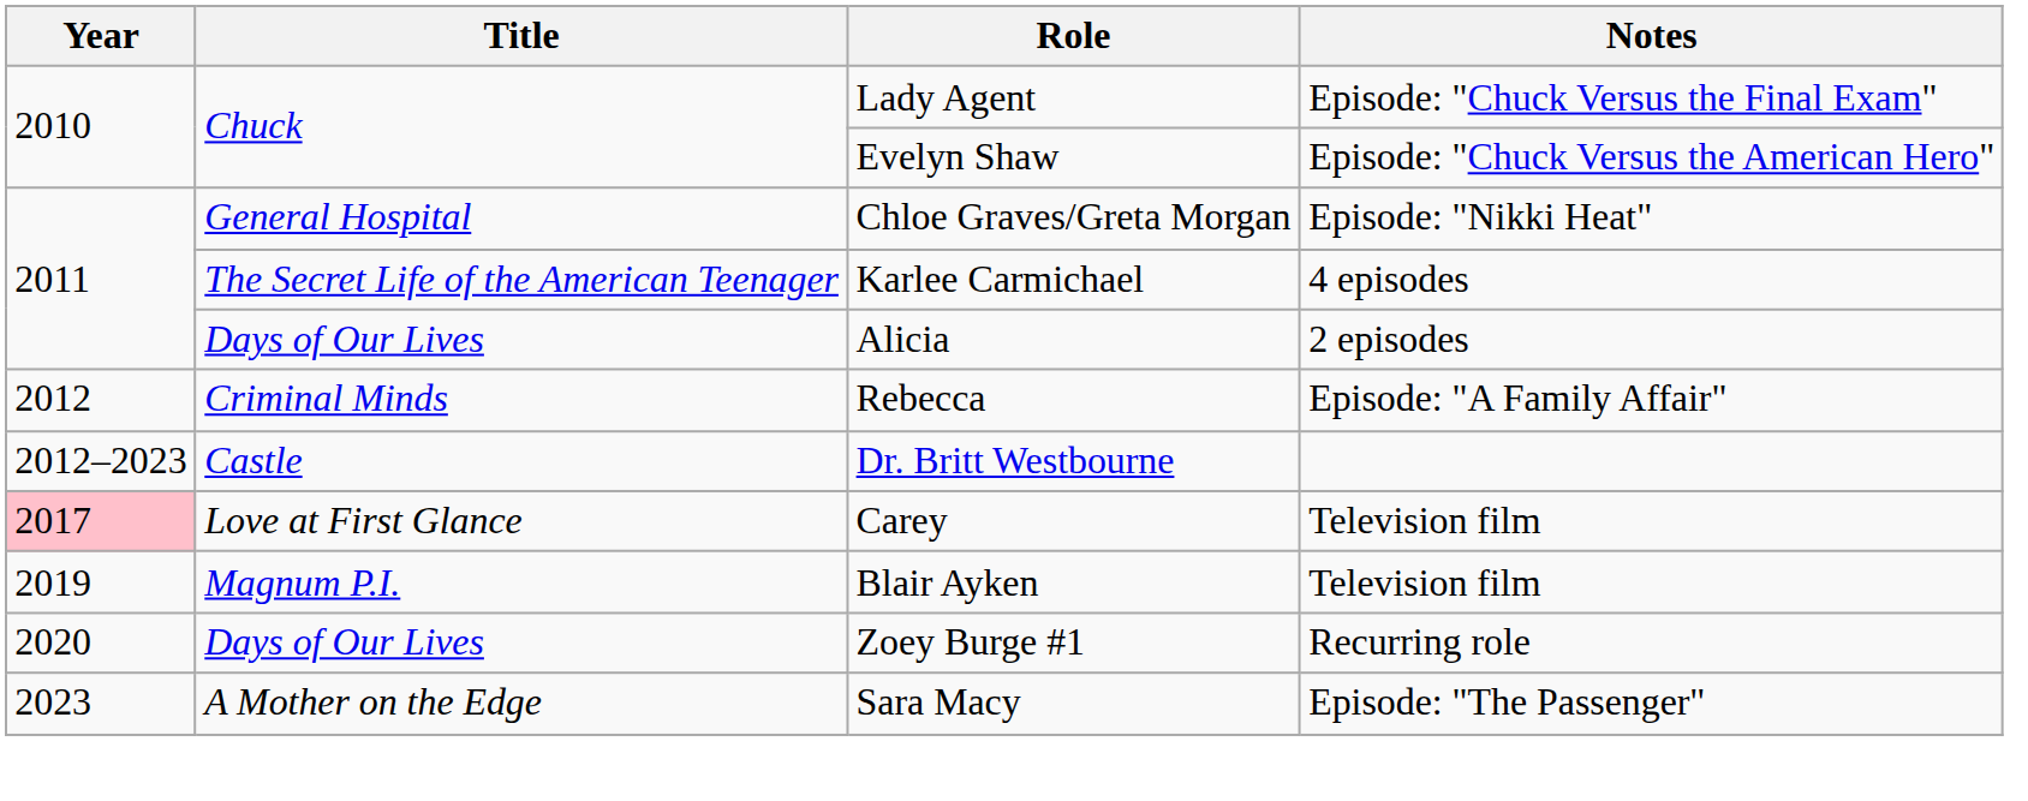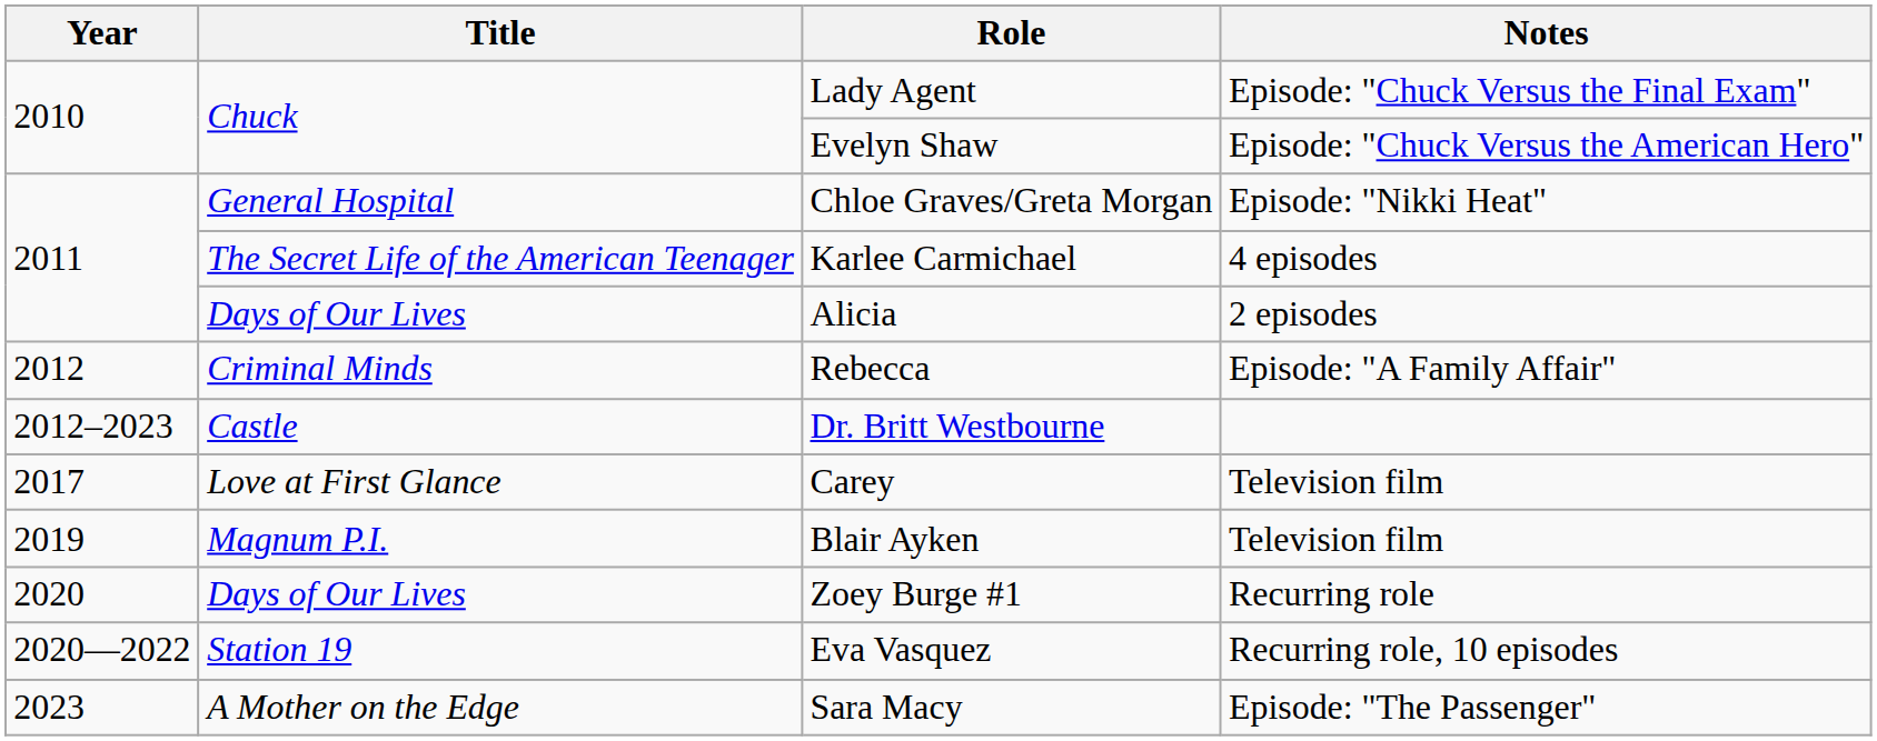Carey | Year: pink background -> no background
+ row: 2020—2022 | Station 19 | Eva Vasquez | Recurring role, 10 episodes
